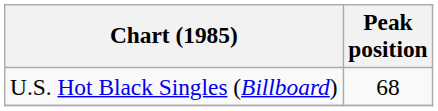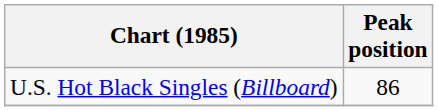U.S. Hot Black Singles (Billboard) | Peak position: 68 -> 86
